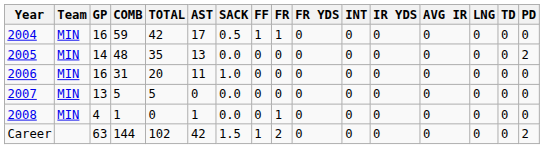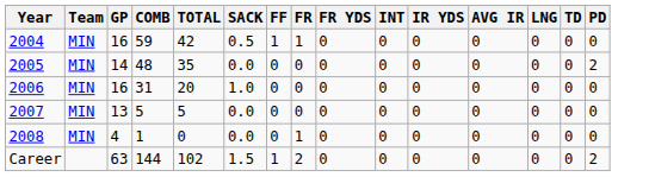- column: AST | 17 | 13 | 11 | 0 | 1 | 42
